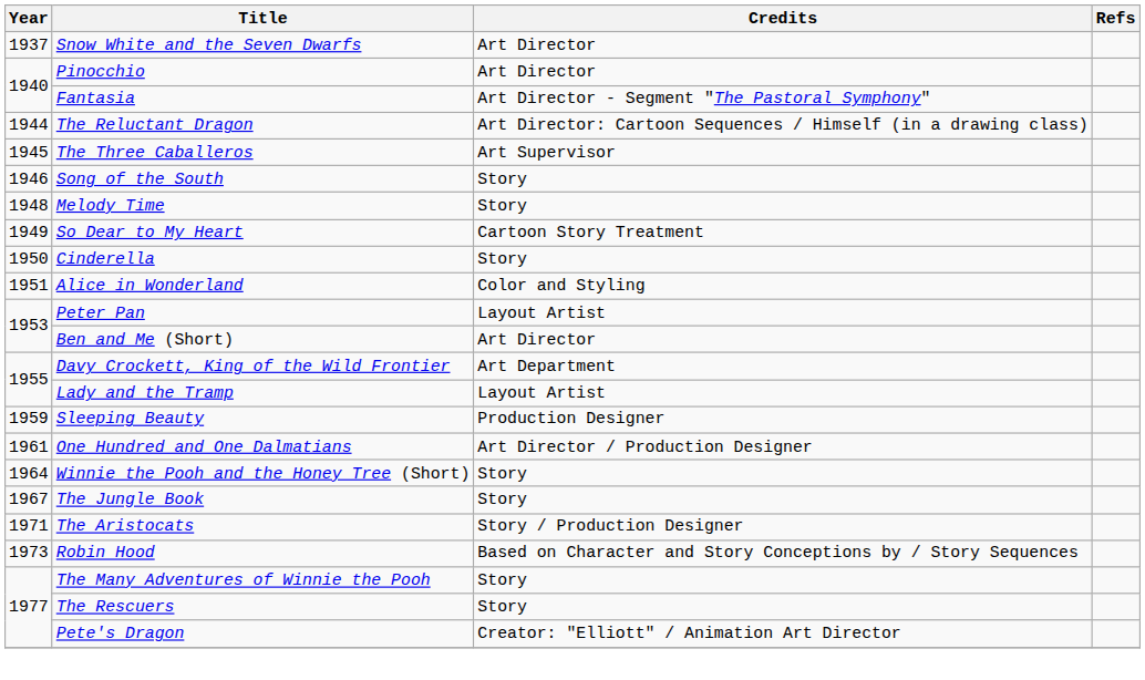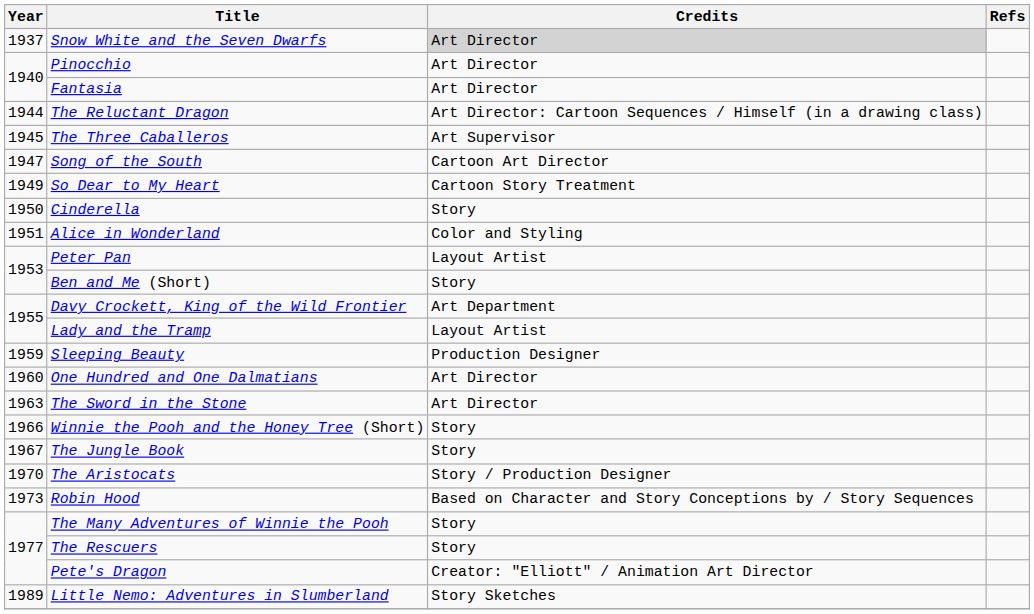Snow White and the Seven Dwarfs | Credits: no background -> lightgrey background
Fantasia | Credits: Art Director - Segment "The Pastoral Symphony" -> Art Director
Song of the South | Year: 1946 -> 1947
Song of the South | Credits: Story -> Cartoon Art Director
- row: 1948 | Melody Time | Story
Ben and Me (Short) | Credits: Art Director -> Story
One Hundred and One Dalmatians | Year: 1961 -> 1960
One Hundred and One Dalmatians | Credits: Art Director / Production Designer -> Art Director
+ row: 1963 | The Sword in the Stone | Art Director
Winnie the Pooh and the Honey Tree (Short) | Year: 1964 -> 1966
The Aristocats | Year: 1971 -> 1970
+ row: 1989 | Little Nemo: Adventures in Slumberland | Story Sketches
